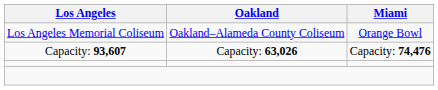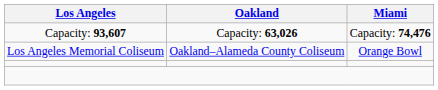rows swapped: Los Angeles Memorial Coliseum <-> Capacity: 93,607
